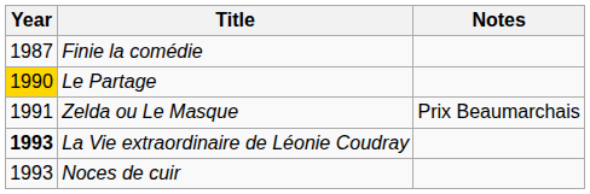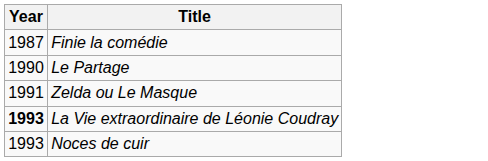- column: Notes | Prix Beaumarchais
Le Partage | Year: gold background -> no background
